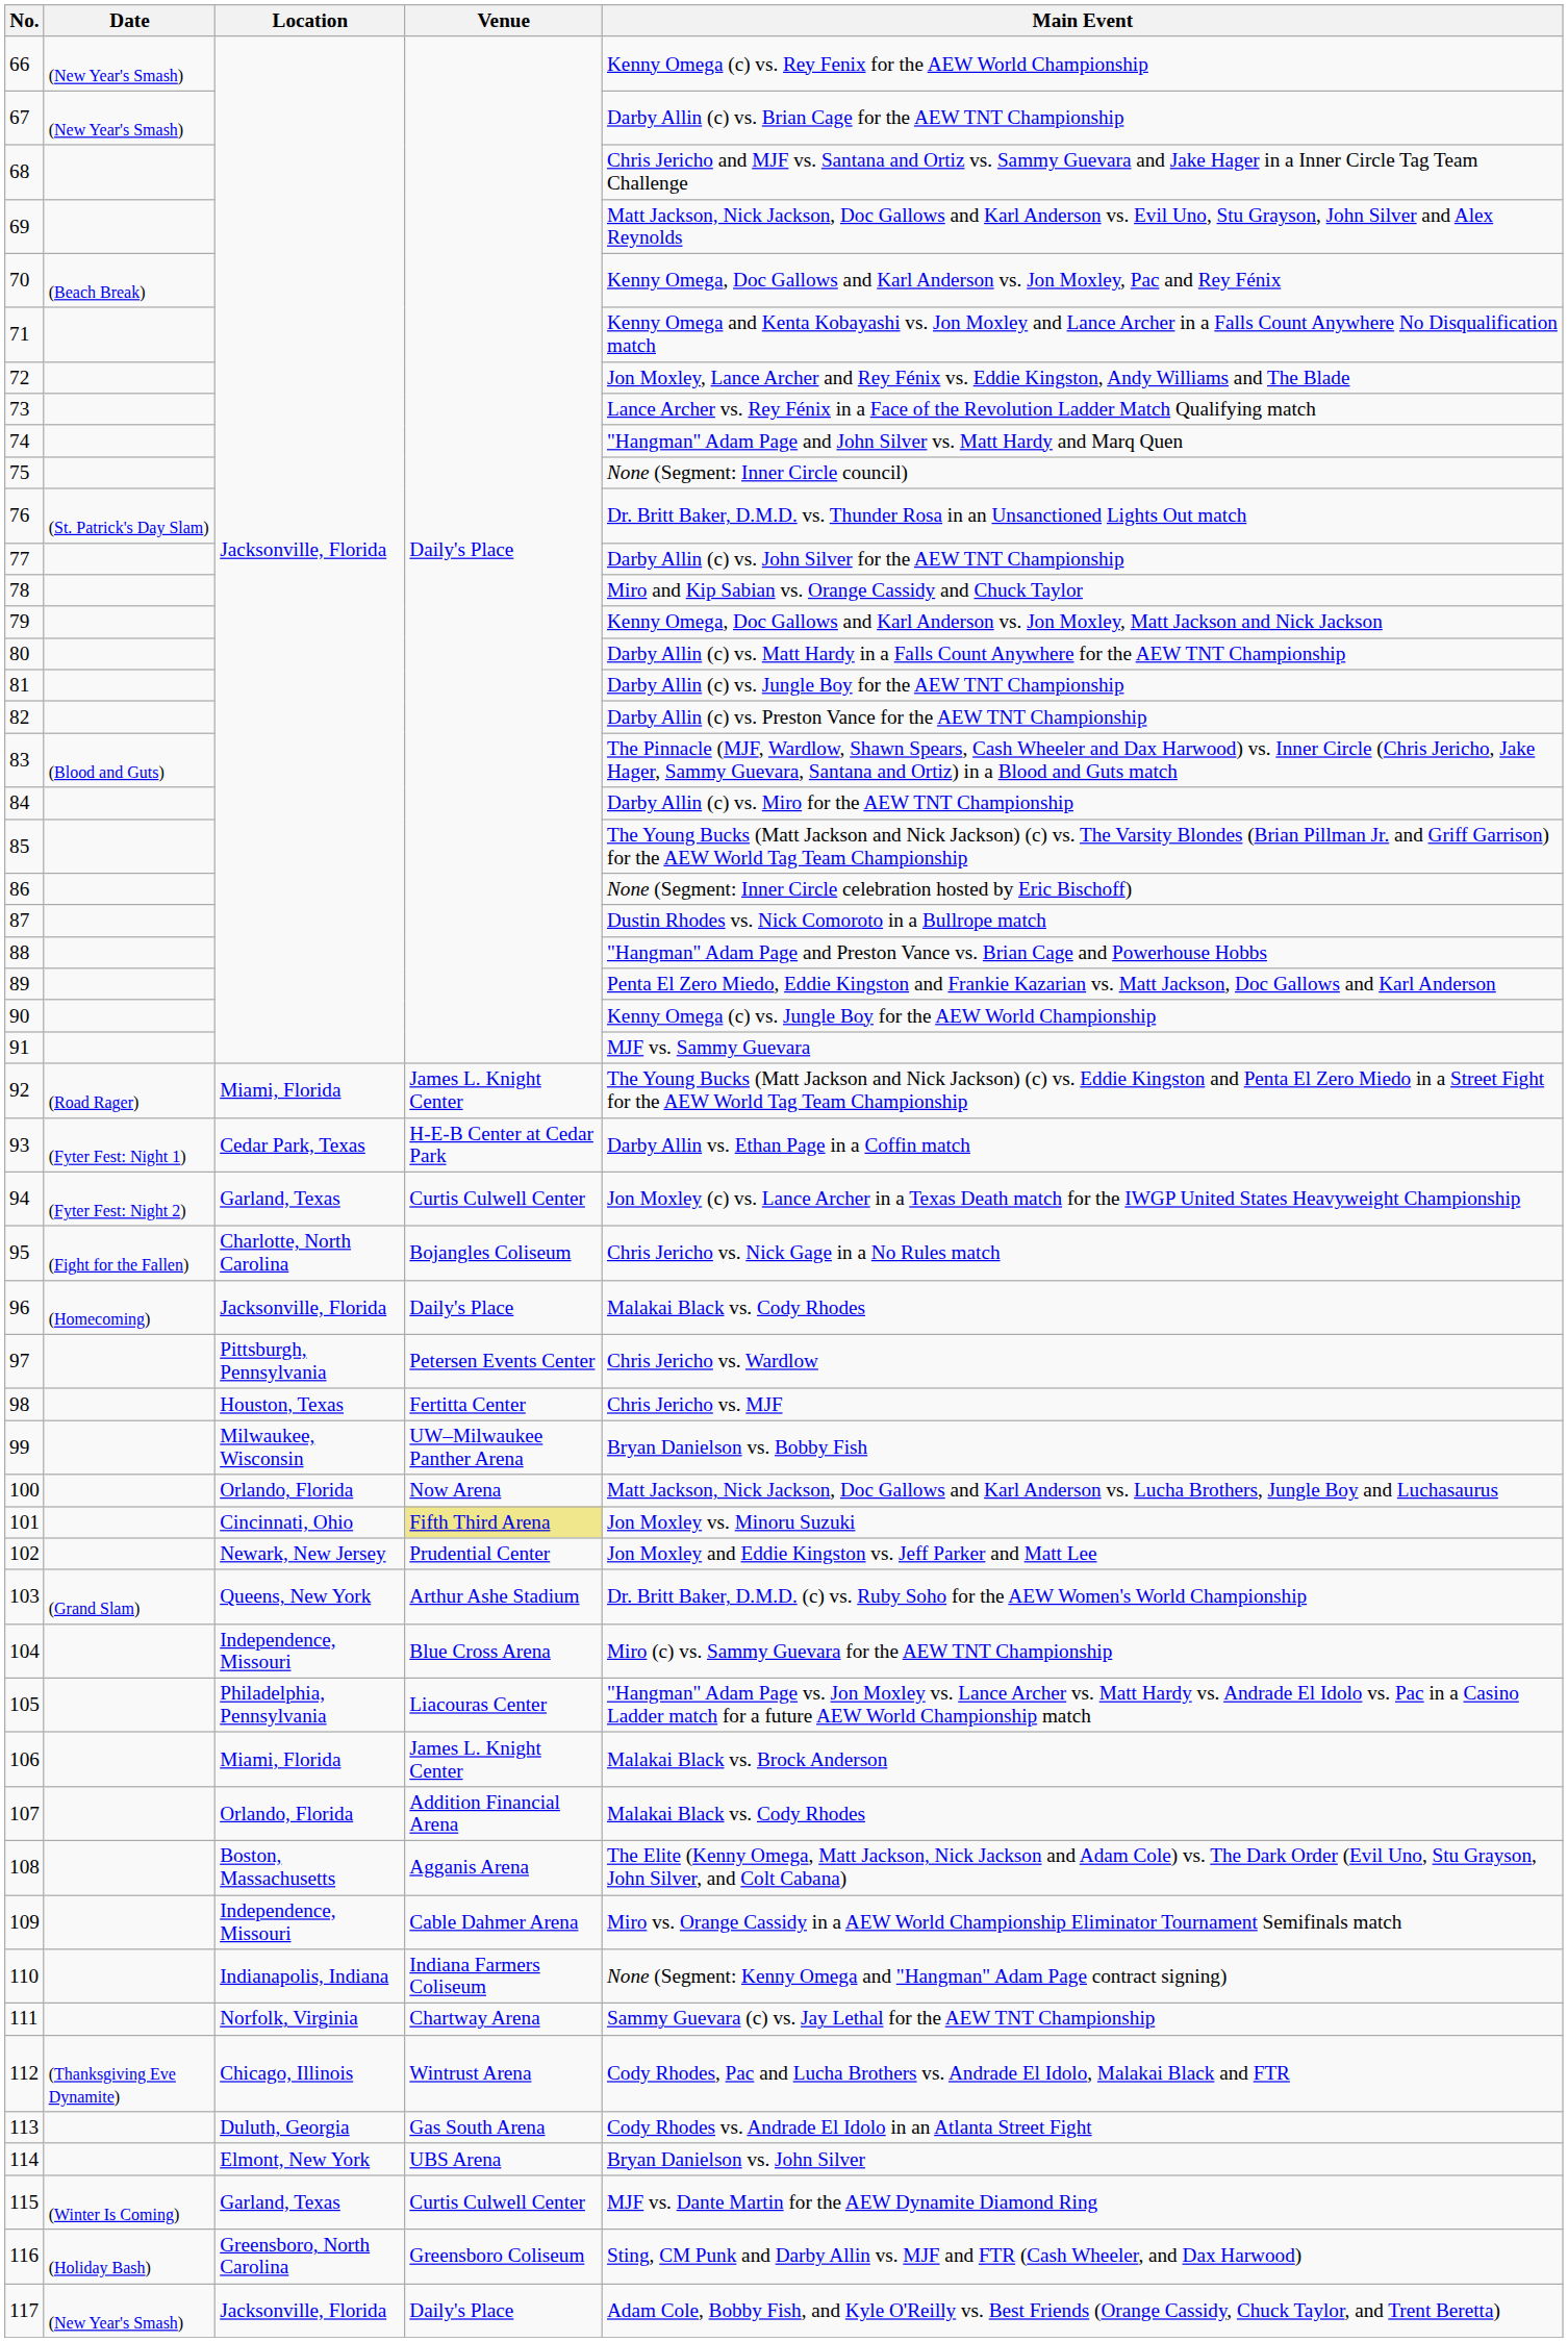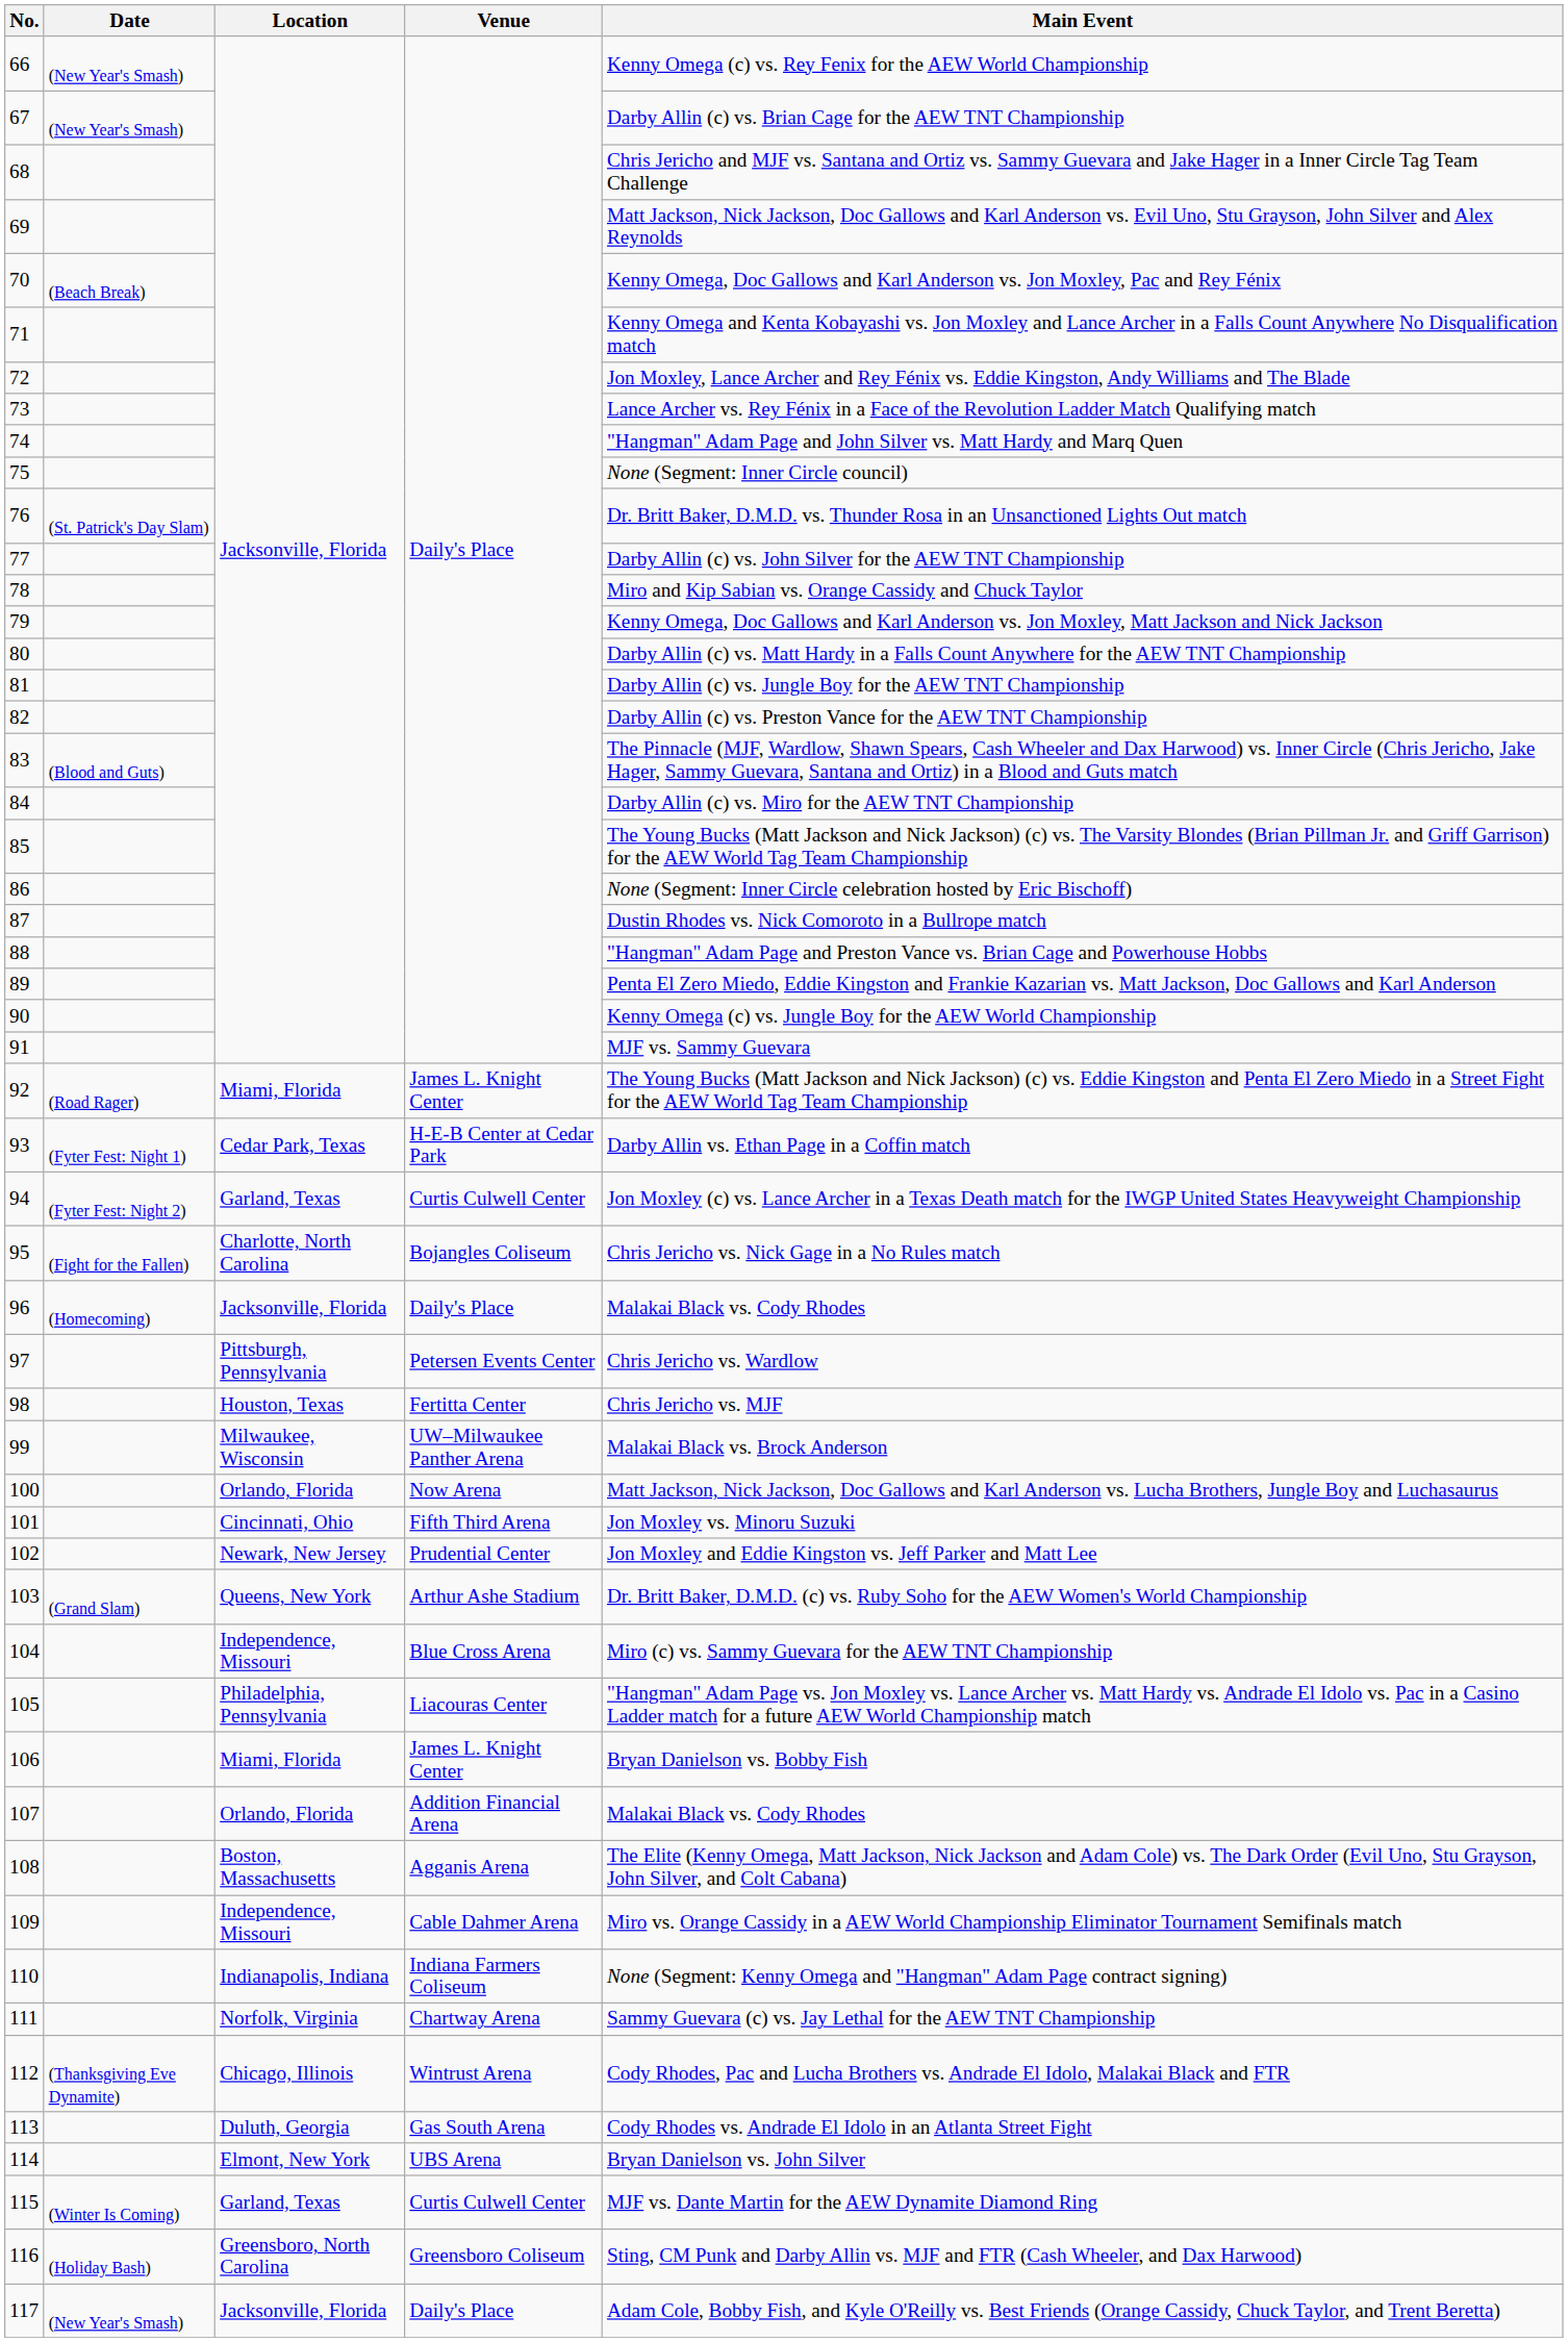99 | Main Event: Bryan Danielson vs. Bobby Fish -> Malakai Black vs. Brock Anderson
101 | Venue: khaki background -> no background
106 | Main Event: Malakai Black vs. Brock Anderson -> Bryan Danielson vs. Bobby Fish
